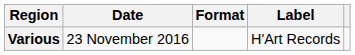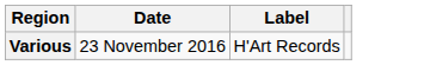- column: Format
